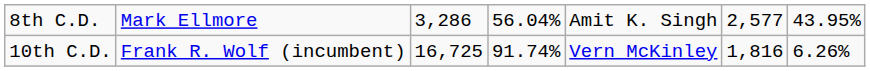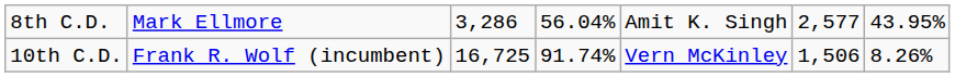10th C.D. | column 6: 1,816 -> 1,506
10th C.D. | column 7: 6.26% -> 8.26%
